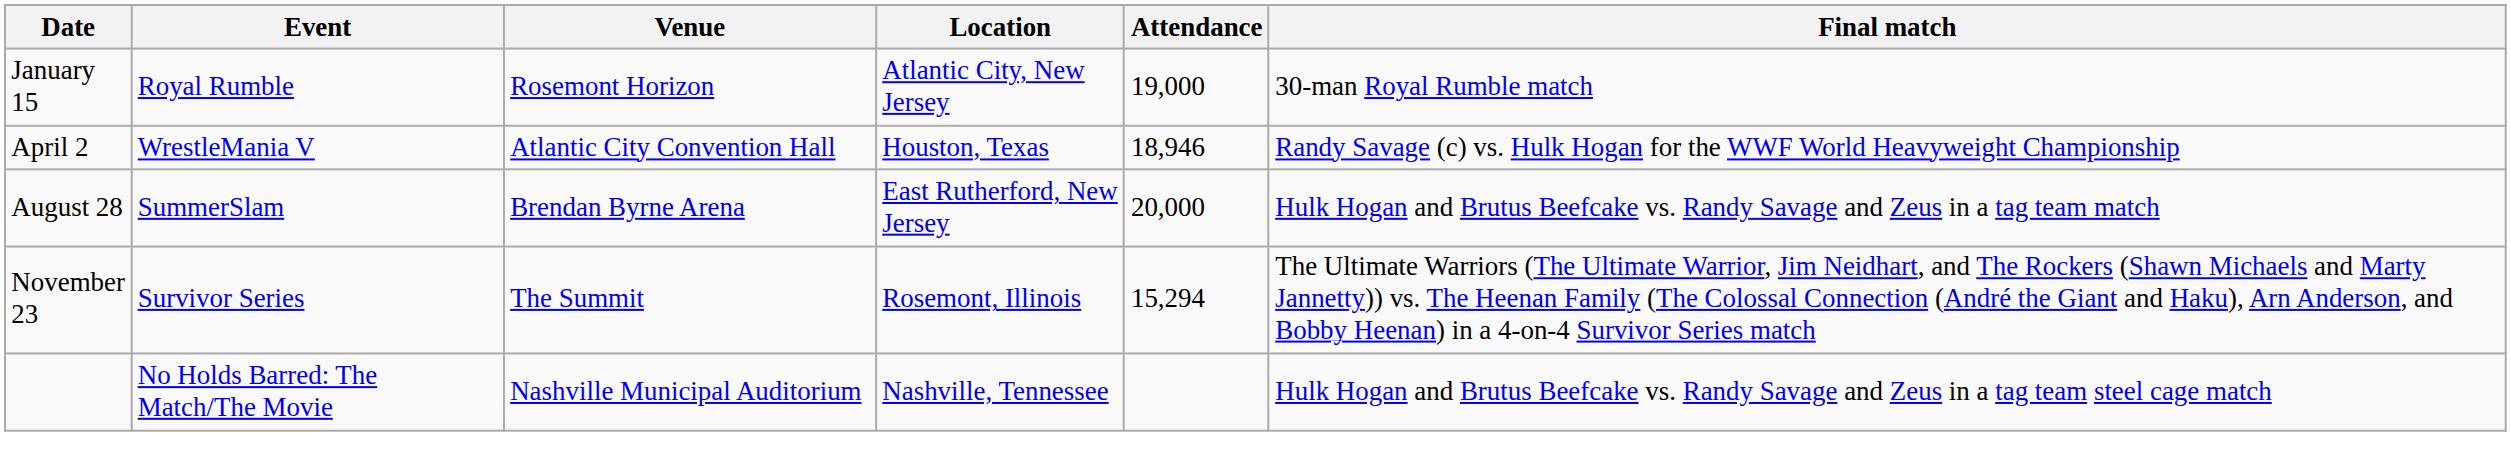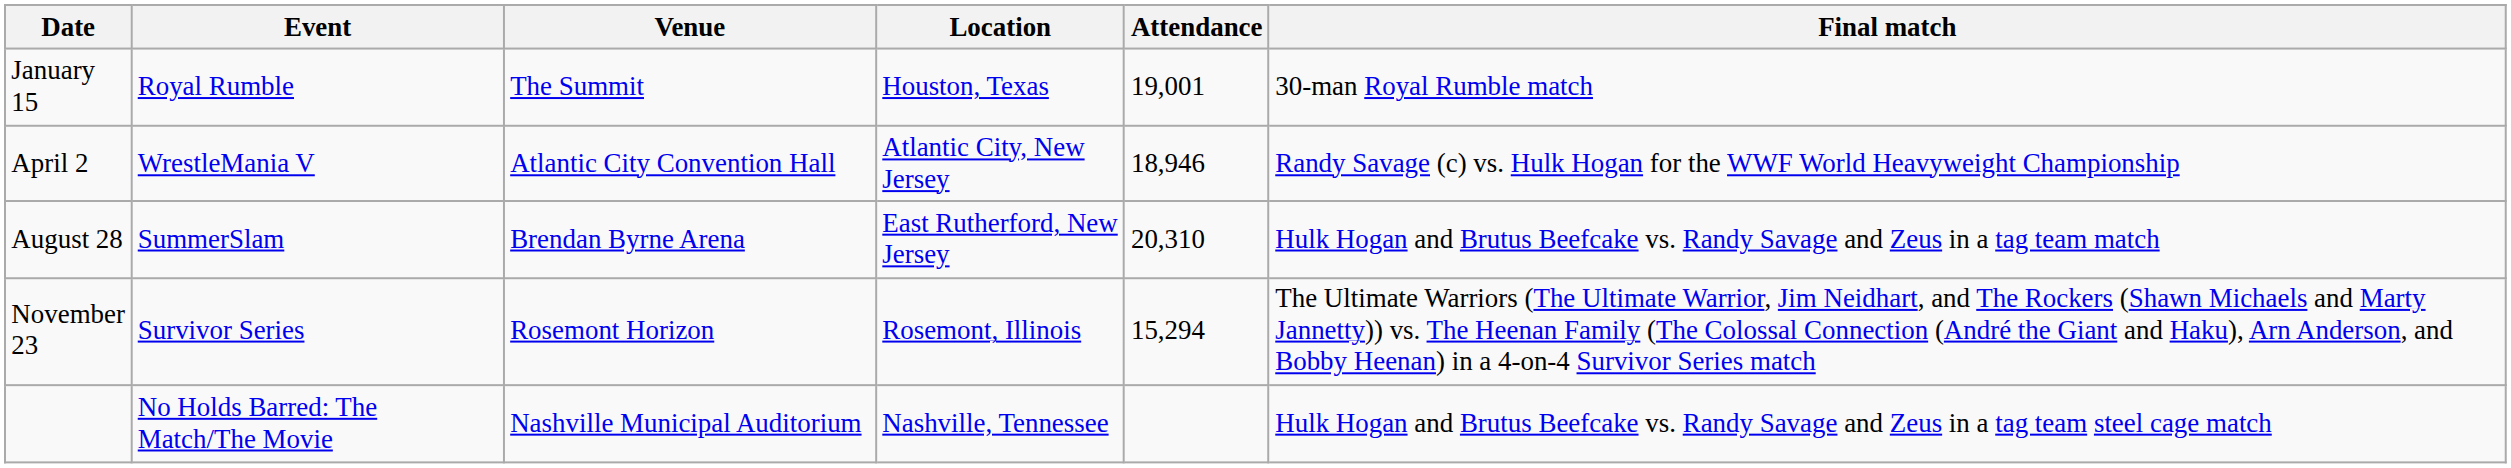January 15 | Venue: Rosemont Horizon -> The Summit
January 15 | Location: Atlantic City, New Jersey -> Houston, Texas
January 15 | Attendance: 19,000 -> 19,001
April 2 | Location: Houston, Texas -> Atlantic City, New Jersey
August 28 | Attendance: 20,000 -> 20,310
November 23 | Venue: The Summit -> Rosemont Horizon
